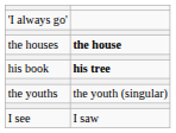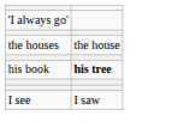the houses | column 2: bold -> normal
- row: the youths | the youth (singular)
